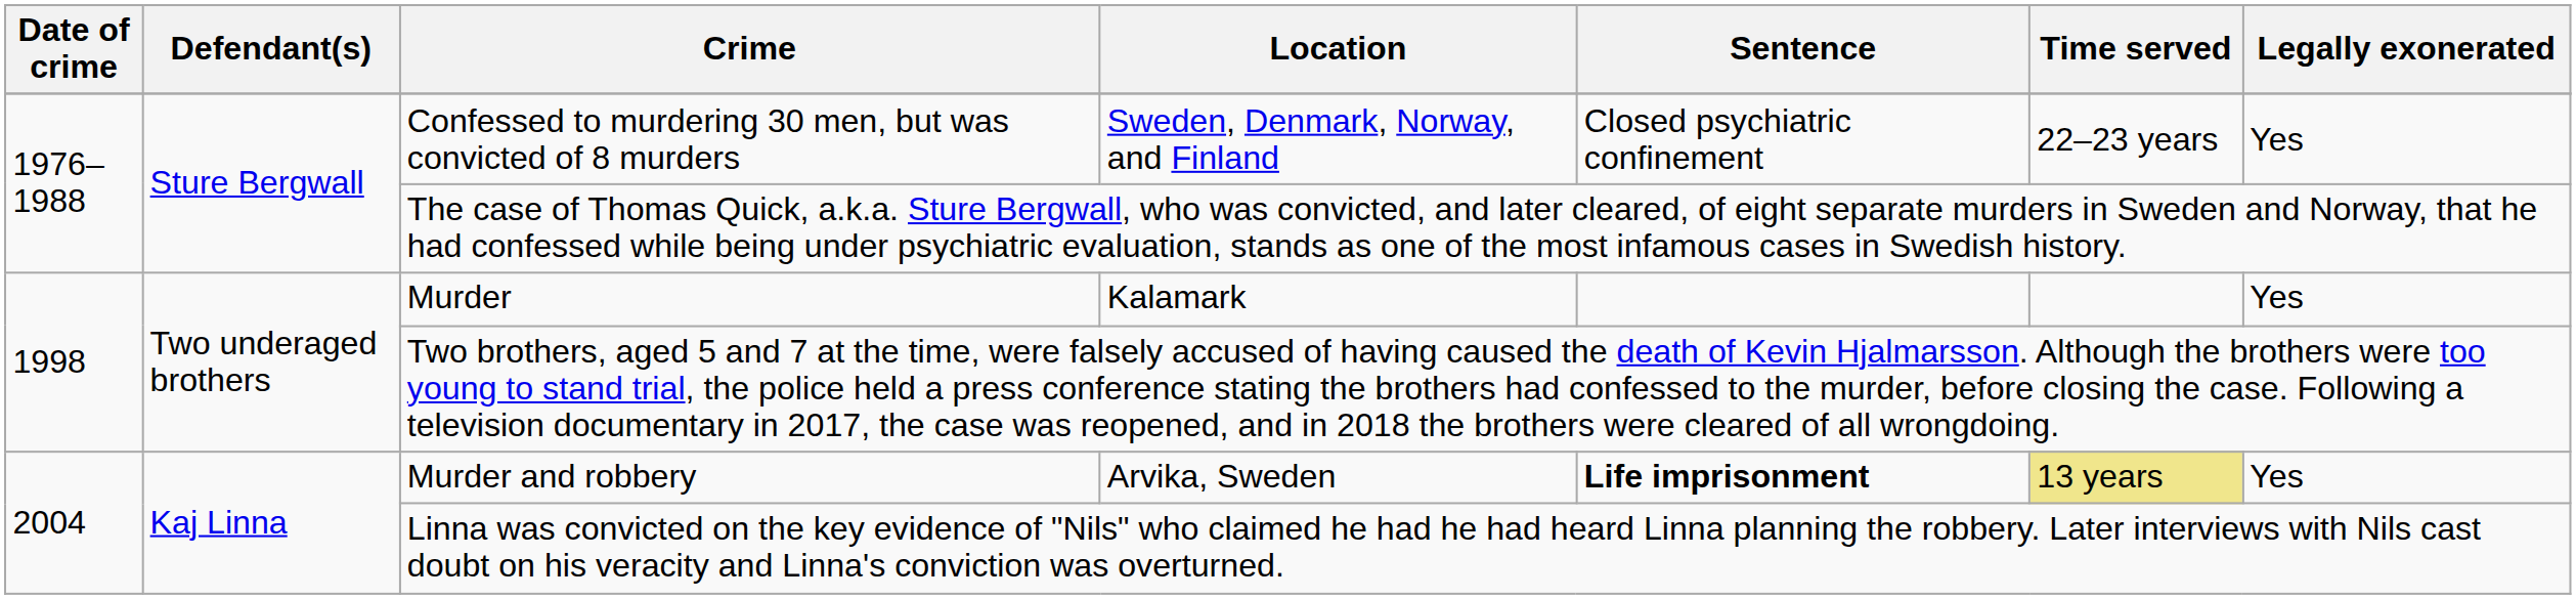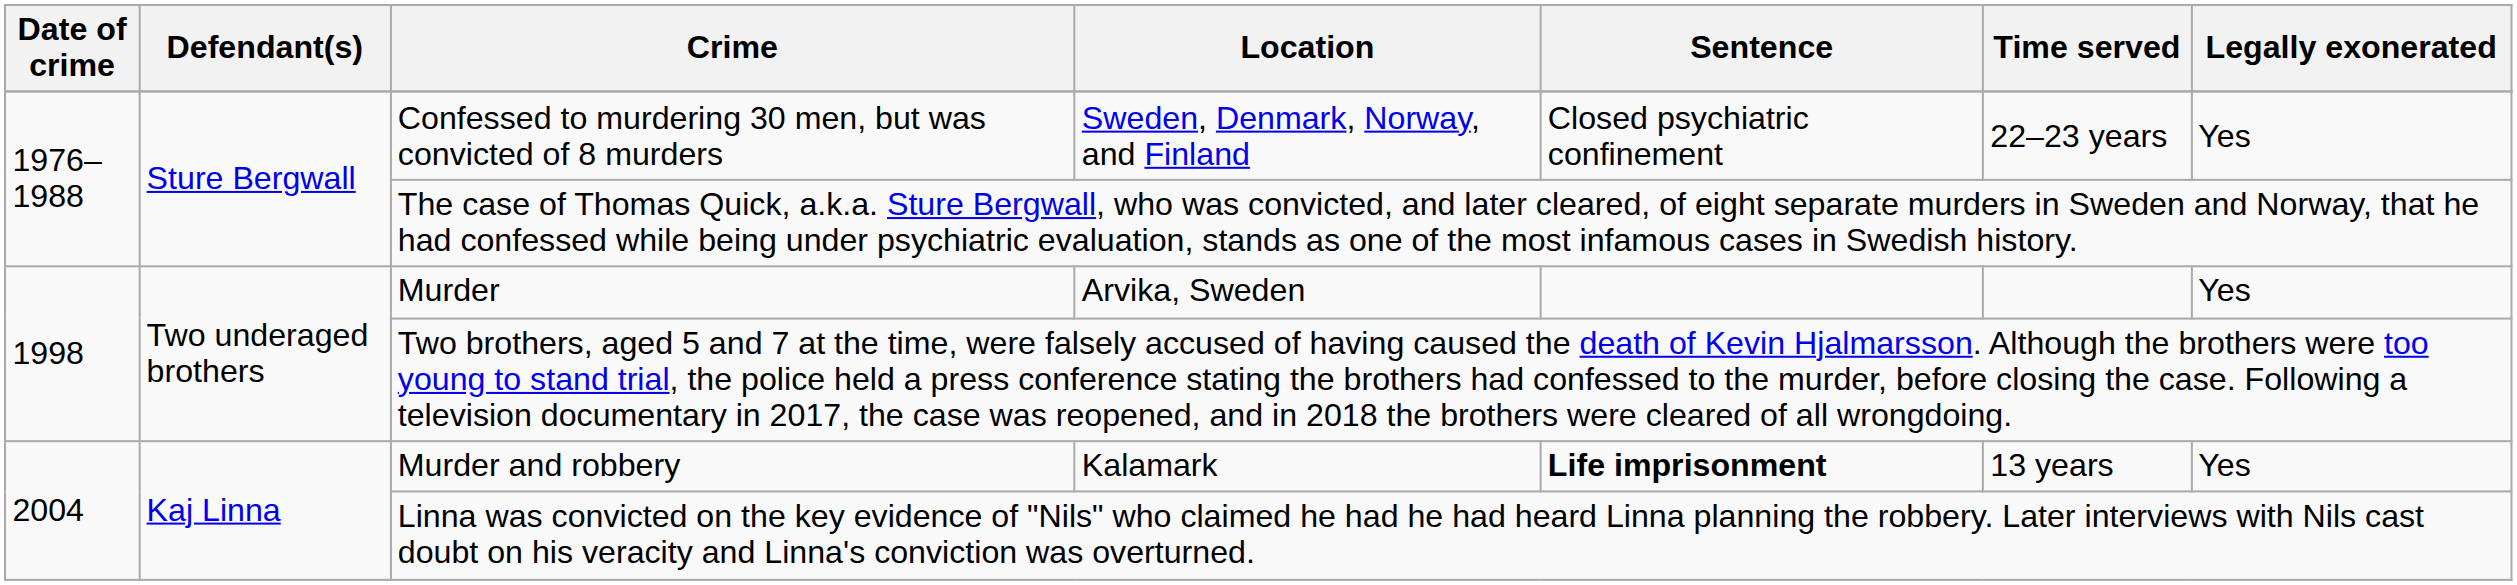Murder | Location: Kalamark -> Arvika, Sweden
Murder and robbery | Location: Arvika, Sweden -> Kalamark
Murder and robbery | Time served: khaki background -> no background
